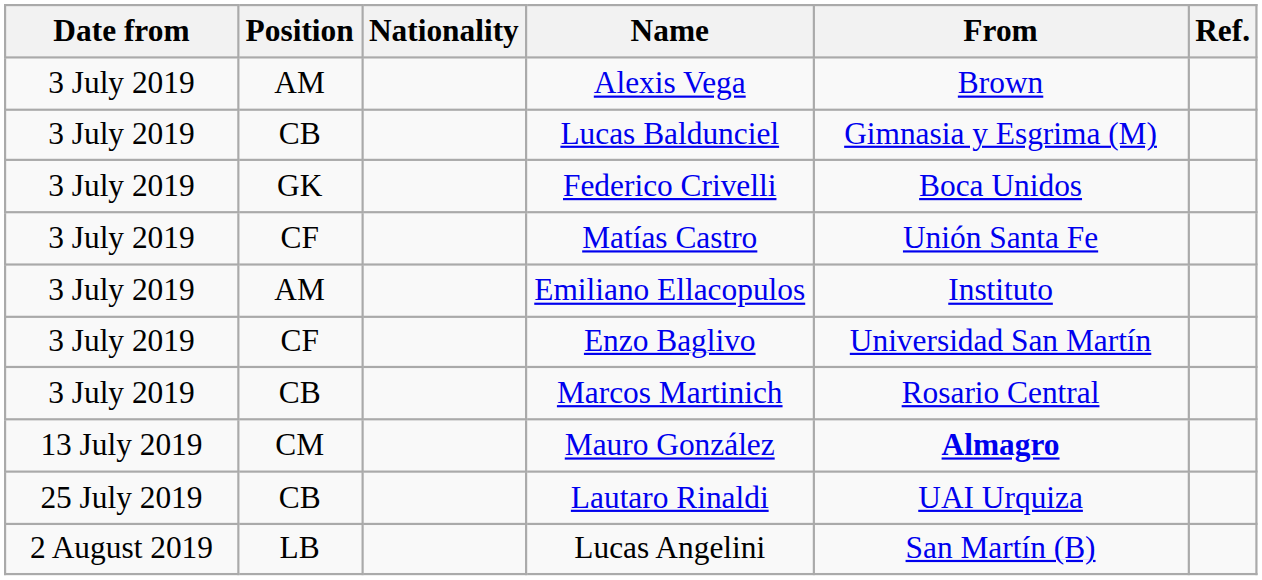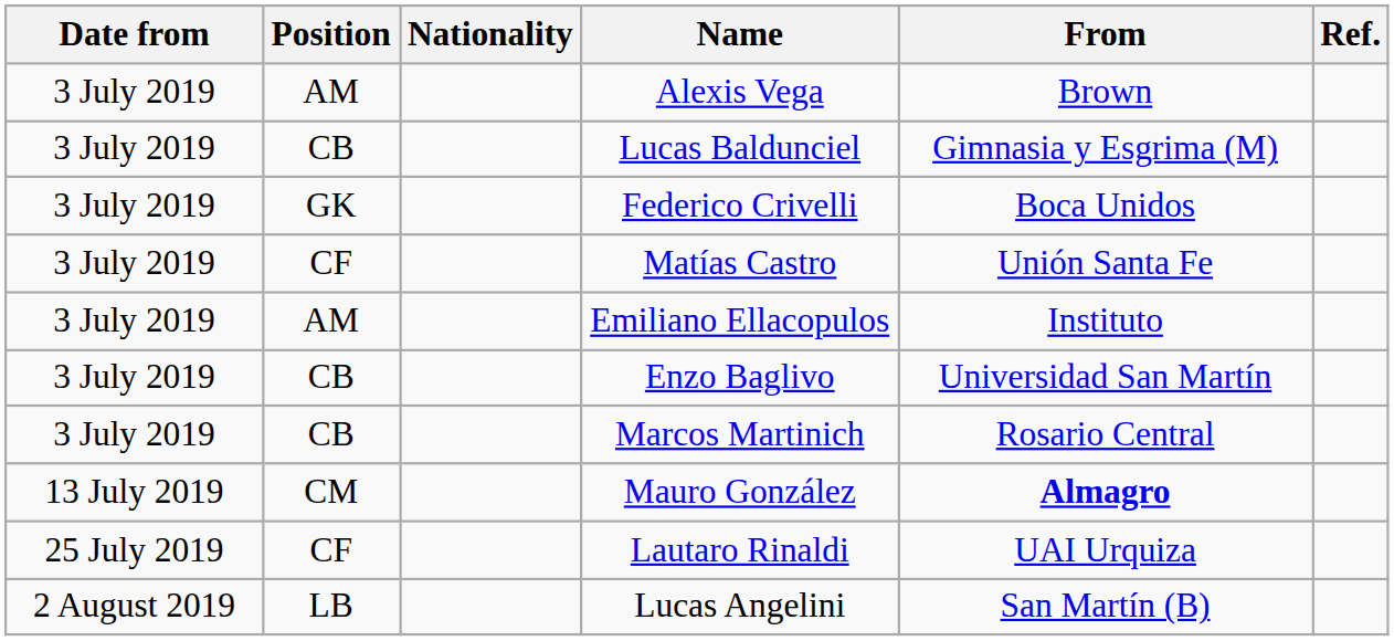Enzo Baglivo | Position: CF -> CB
Lautaro Rinaldi | Position: CB -> CF
